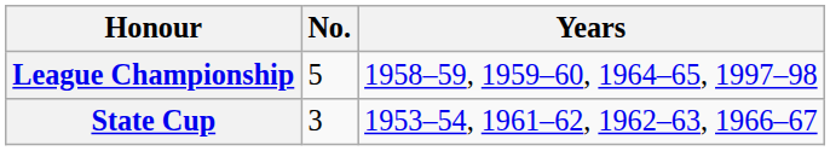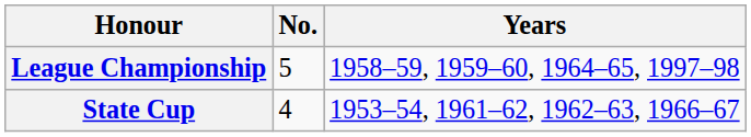State Cup | No.: 3 -> 4
